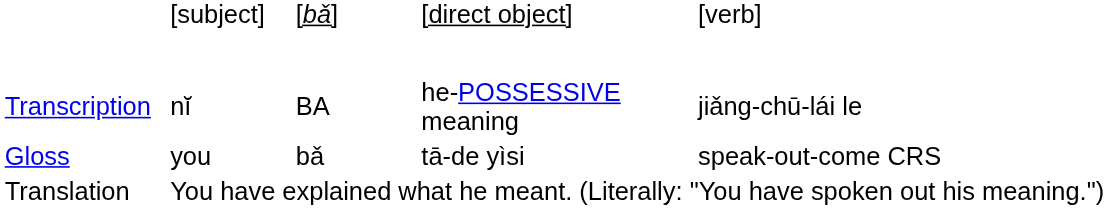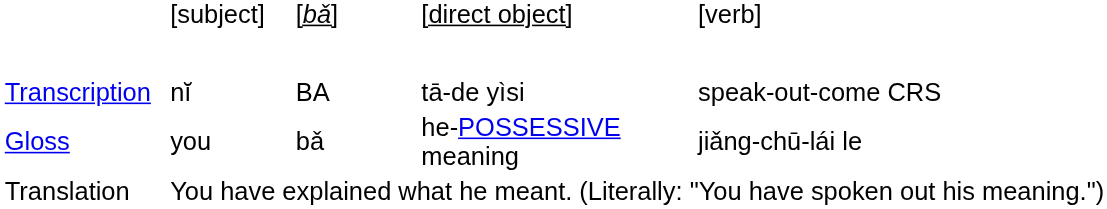Transcription | column 4: he-POSSESSIVE meaning -> tā-de yìsi
Transcription | column 5: jiǎng-chū-lái le -> speak-out-come CRS
Gloss | column 4: tā-de yìsi -> he-POSSESSIVE meaning
Gloss | column 5: speak-out-come CRS -> jiǎng-chū-lái le
